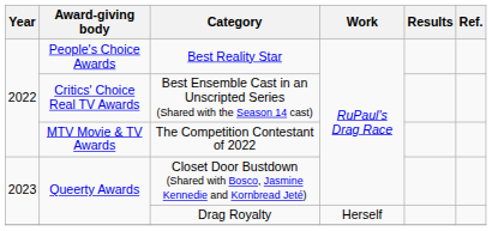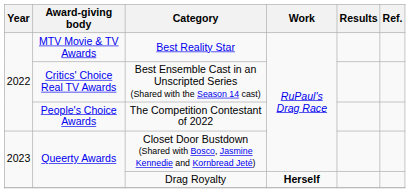Best Reality Star | Award-giving body: People's Choice Awards -> MTV Movie & TV Awards
The Competition Contestant of 2022 | Award-giving body: MTV Movie & TV Awards -> People's Choice Awards
Drag Royalty | Work: normal -> bold
